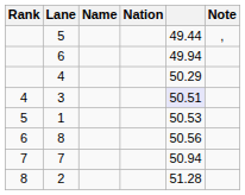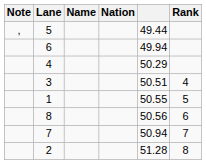columns swapped: Rank <-> Note
3 | column 5: lavender background -> no background
1 | column 5: 50.53 -> 50.55
